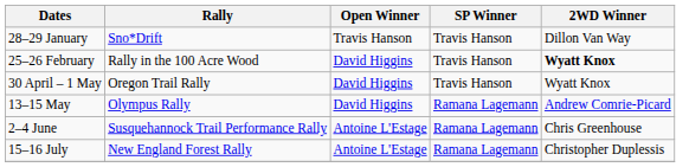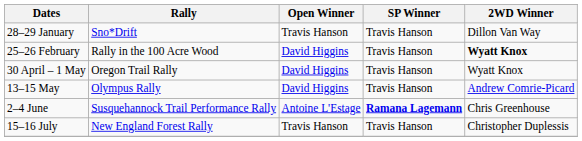13–15 May | SP Winner: Ramana Lagemann -> Travis Hanson
2–4 June | SP Winner: normal -> bold
15–16 July | Open Winner: Antoine L'Estage -> Travis Hanson
15–16 July | SP Winner: Ramana Lagemann -> Travis Hanson
